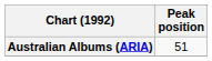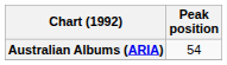Australian Albums (ARIA) | Peak position: 51 -> 54
